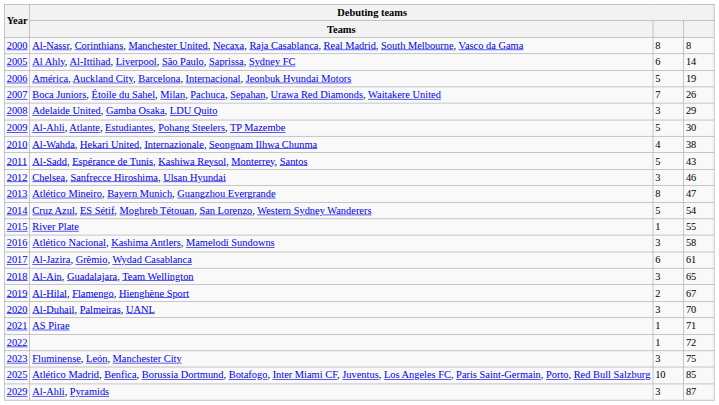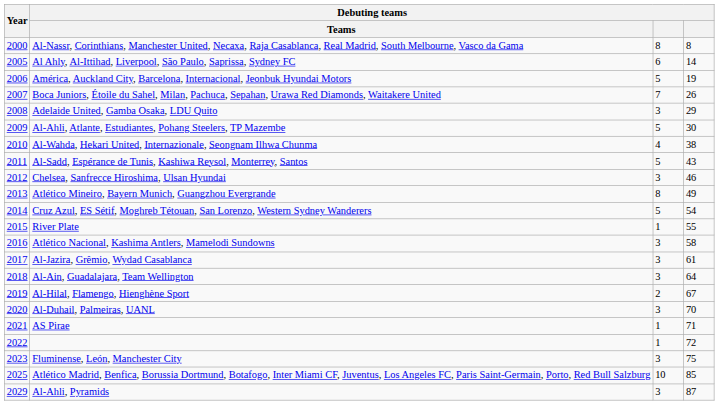Atlético Mineiro, Bayern Munich, Guangzhou Evergrande | column 4: 47 -> 49
Al-Jazira, Grêmio, Wydad Casablanca | column 3: 6 -> 3
Al-Ain, Guadalajara, Team Wellington | column 4: 65 -> 64
